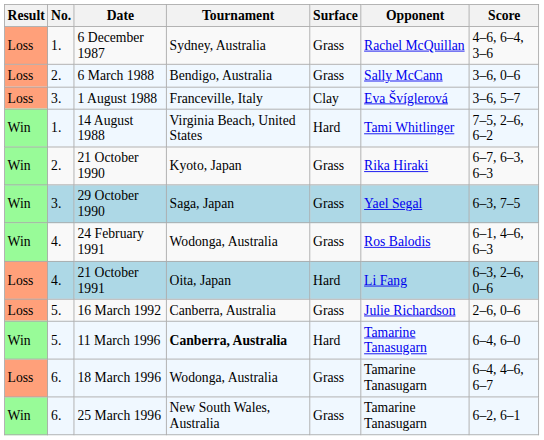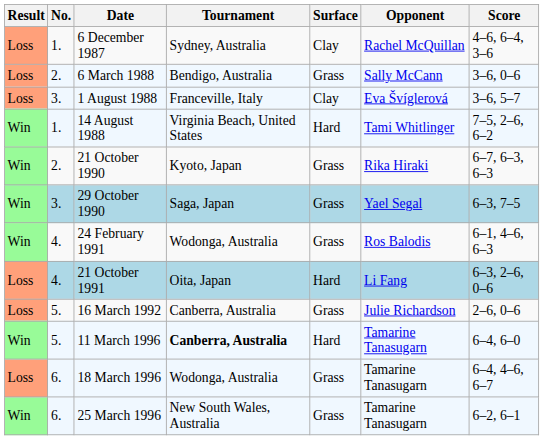6 December 1987 | Surface: Grass -> Clay
